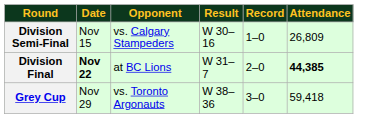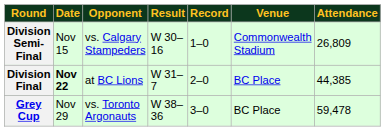+ column: Venue | Commonwealth Stadium | BC Place | BC Place
Division Final | Attendance: bold -> normal
Grey Cup | Attendance: 59,418 -> 59,478
